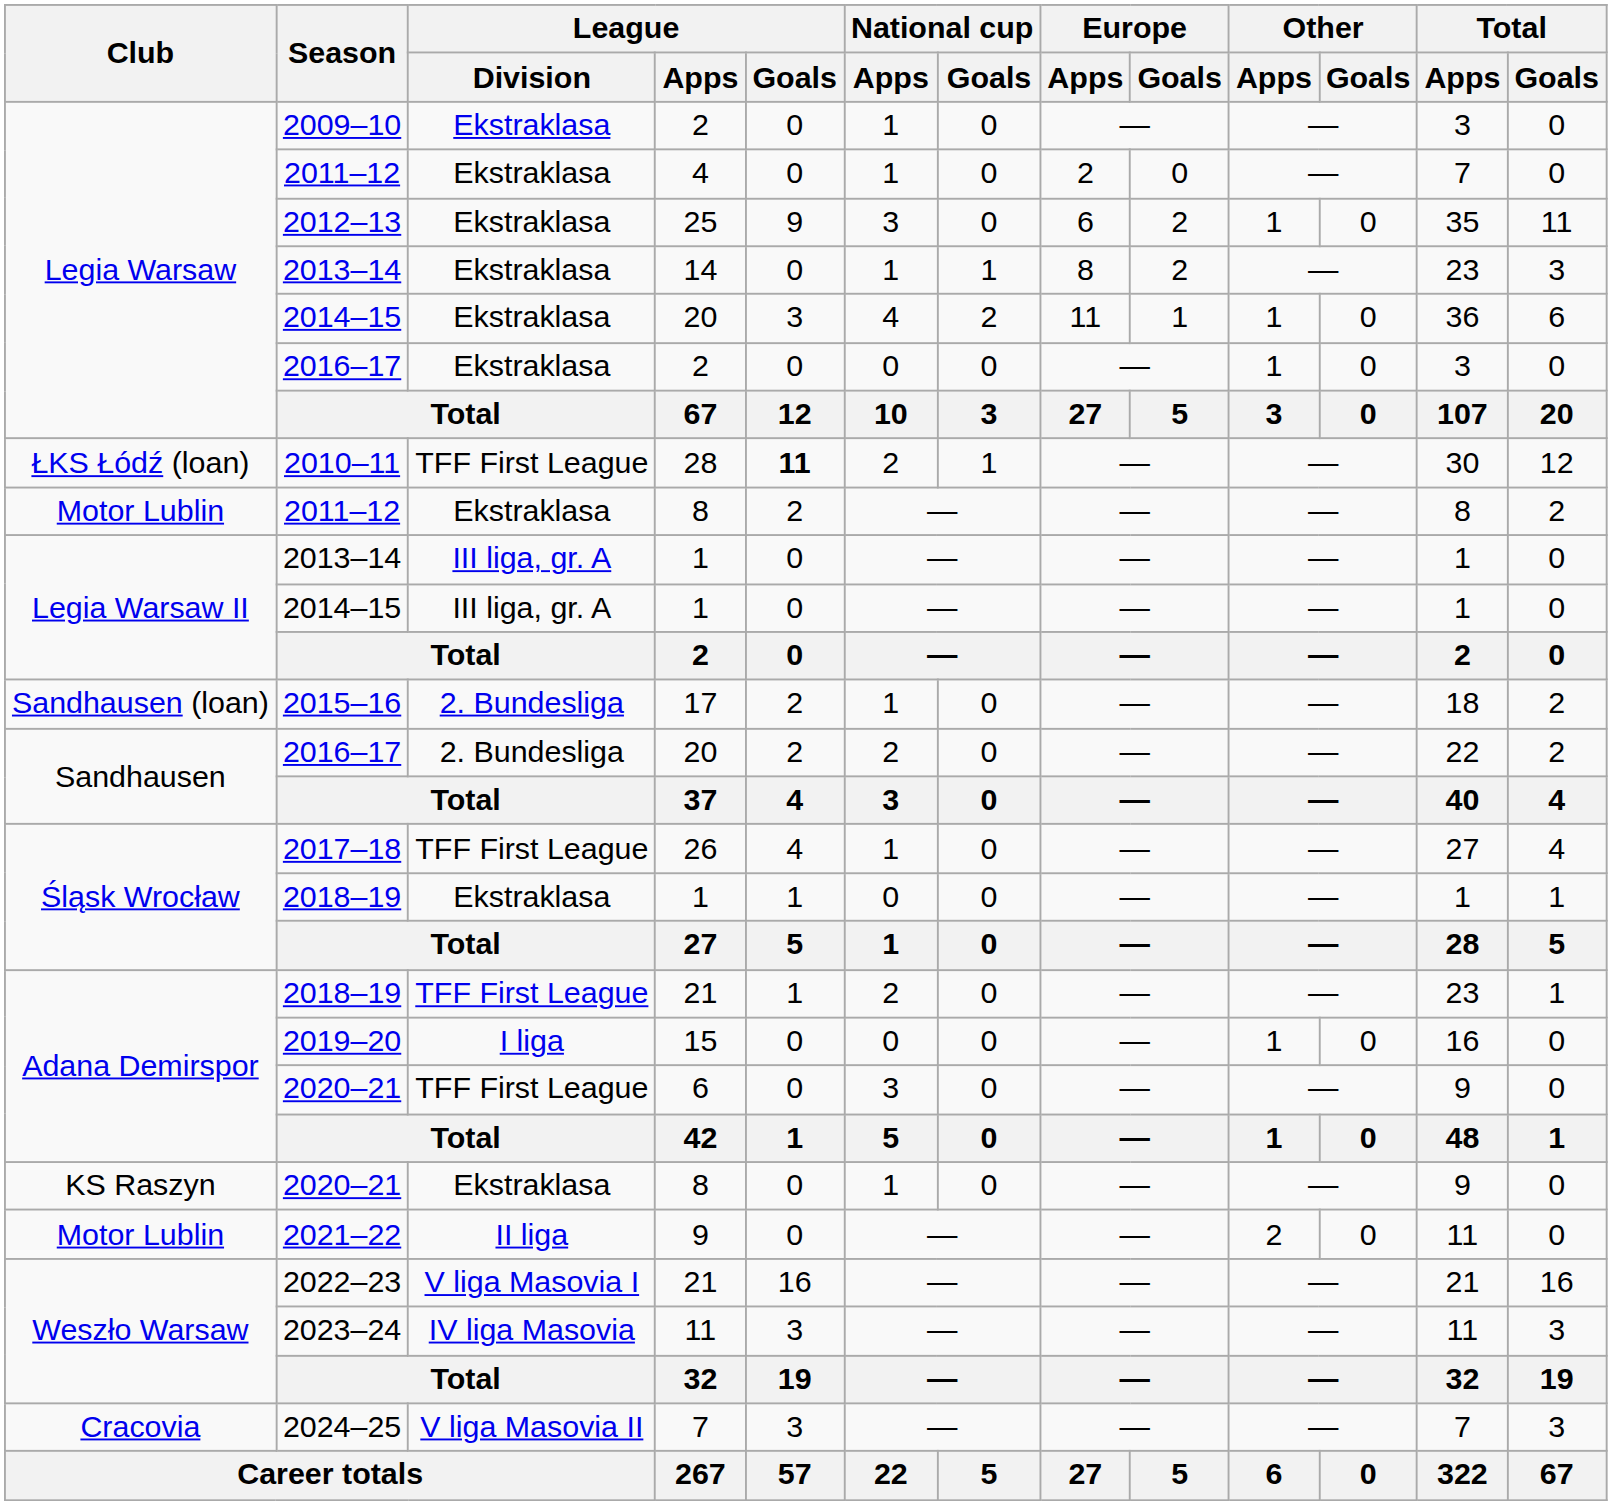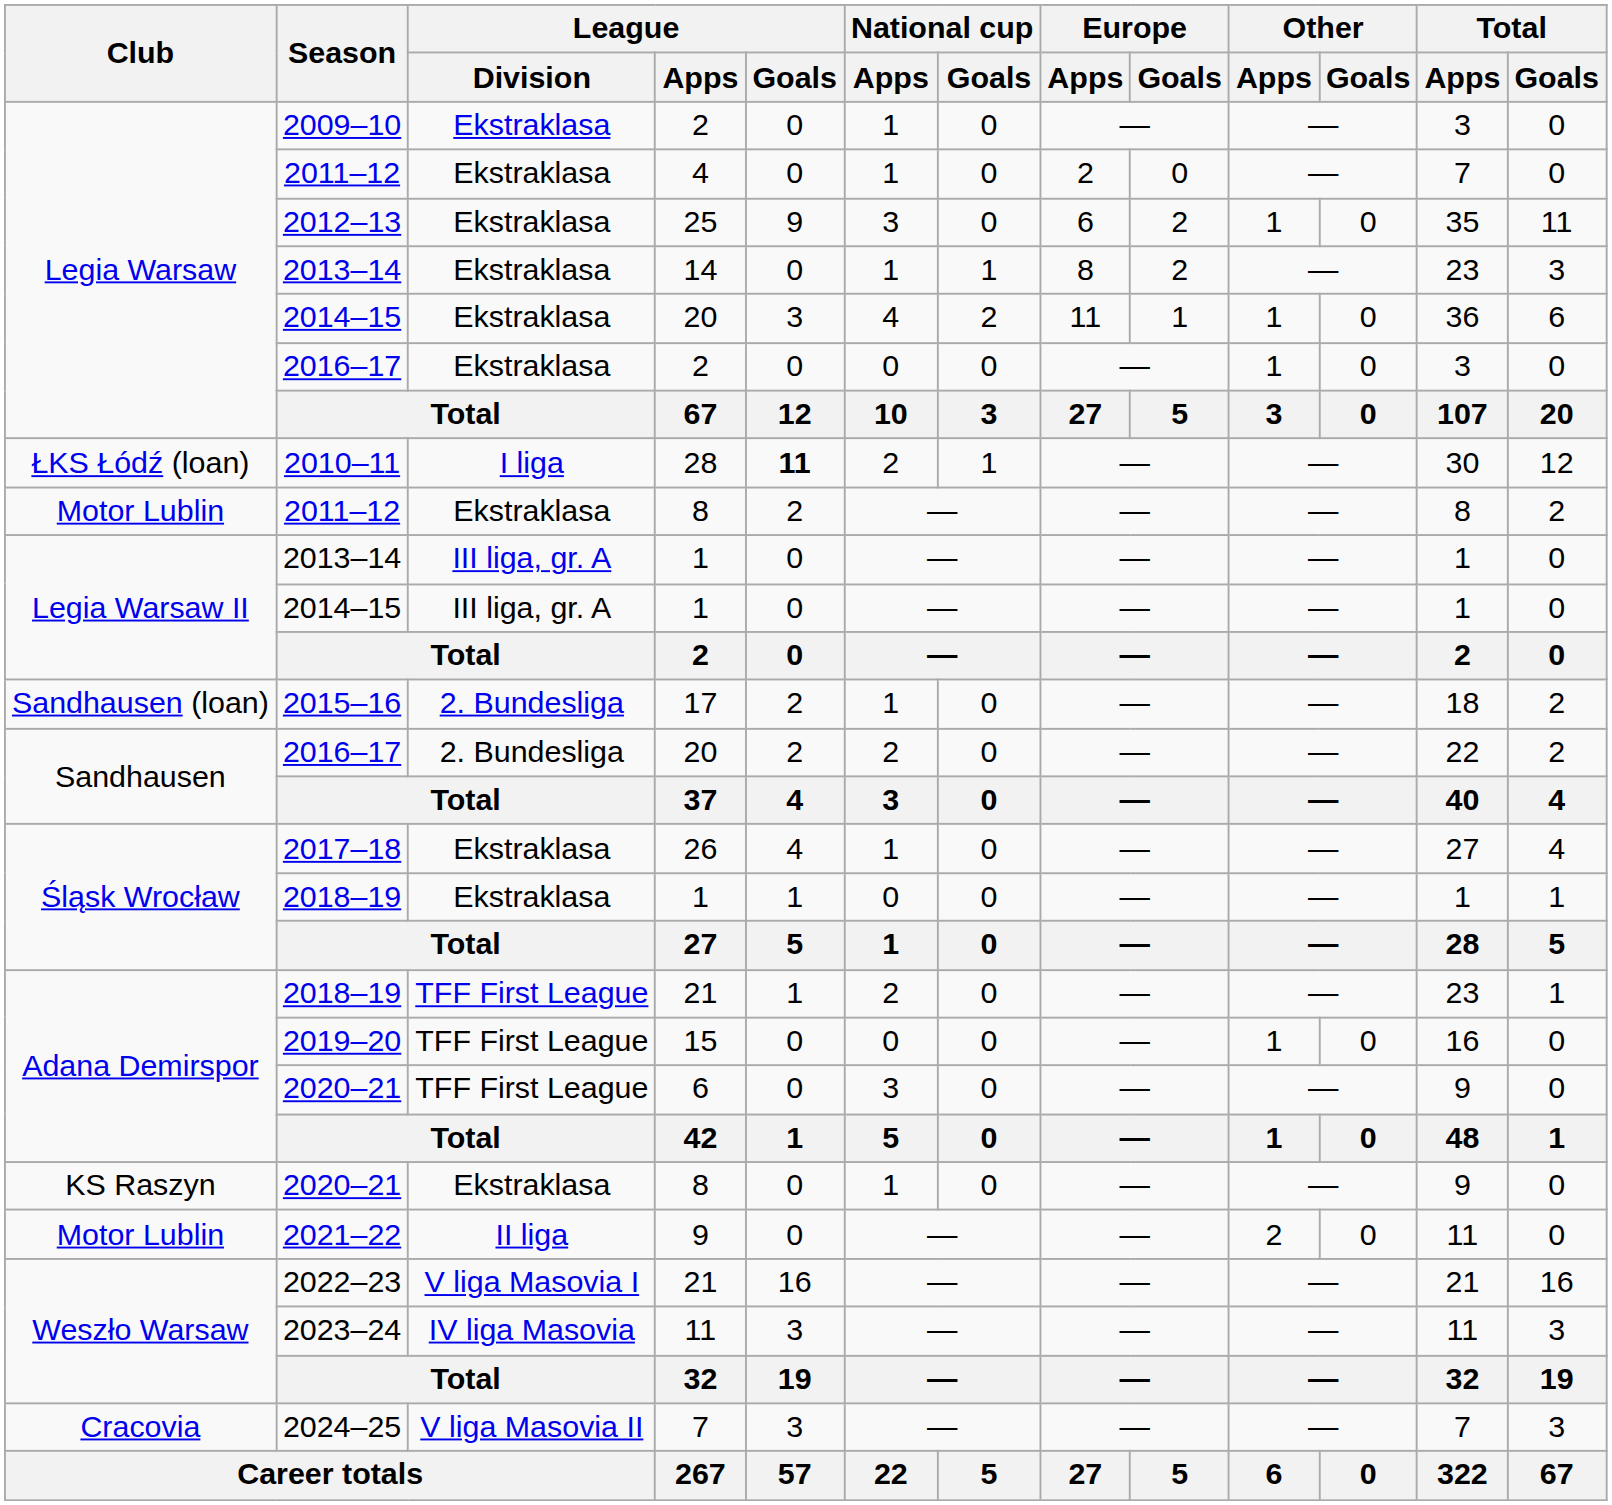2010–11 | League / Division: TFF First League -> I liga
2017–18 | League / Division: TFF First League -> Ekstraklasa
2019–20 | League / Division: I liga -> TFF First League
